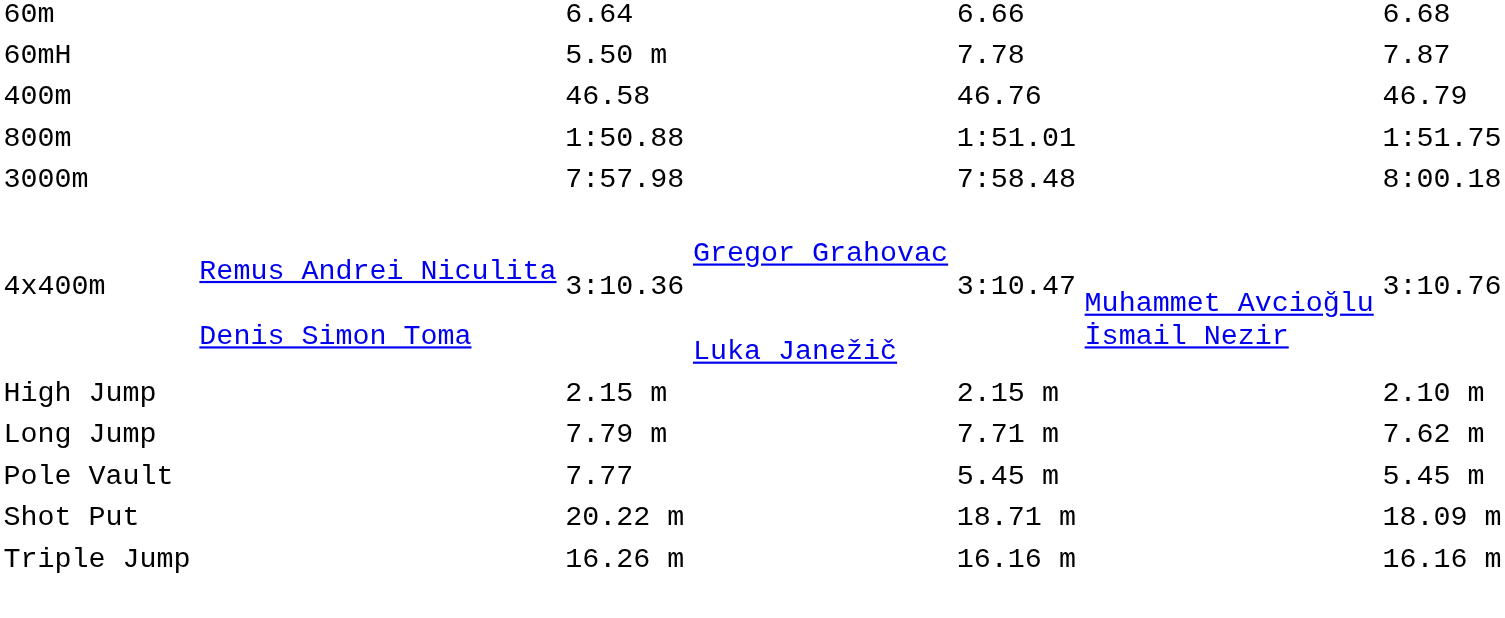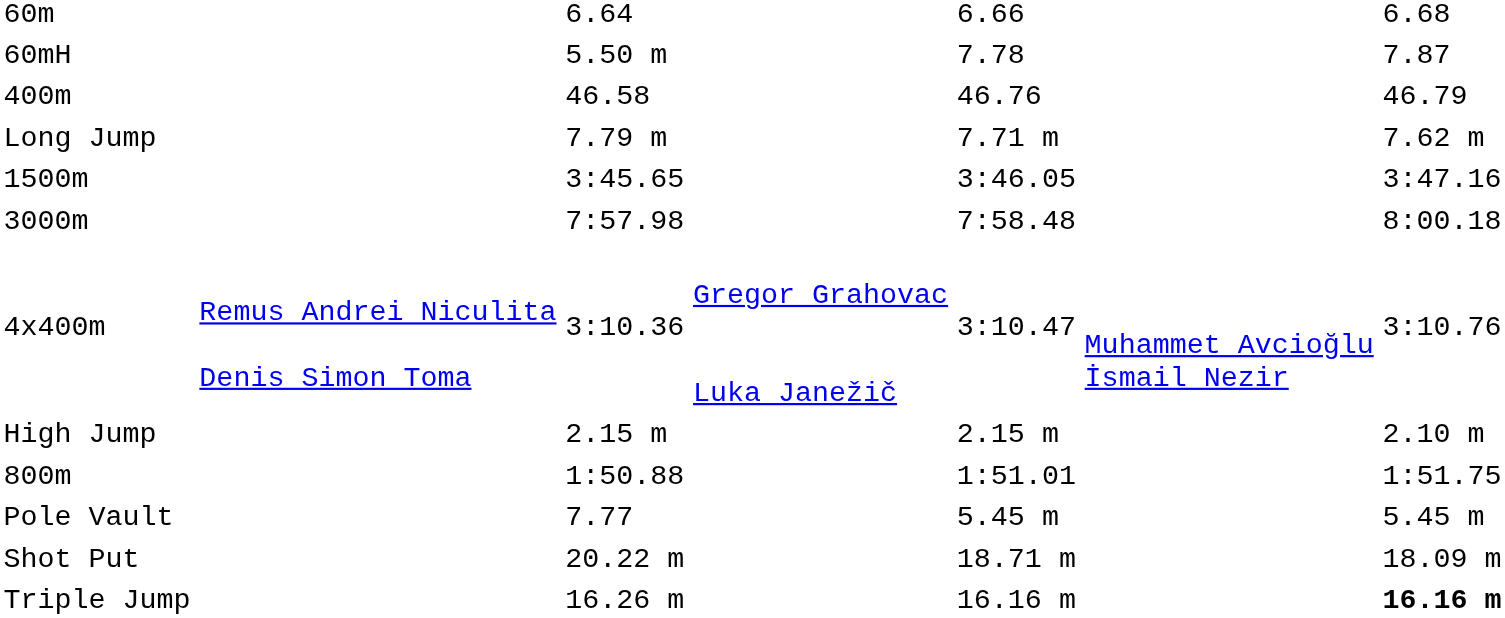rows swapped: 800m <-> Long Jump
+ row: 1500m | 3:45.65 | 3:46.05 | 3:47.16
Triple Jump | column 7: normal -> bold
